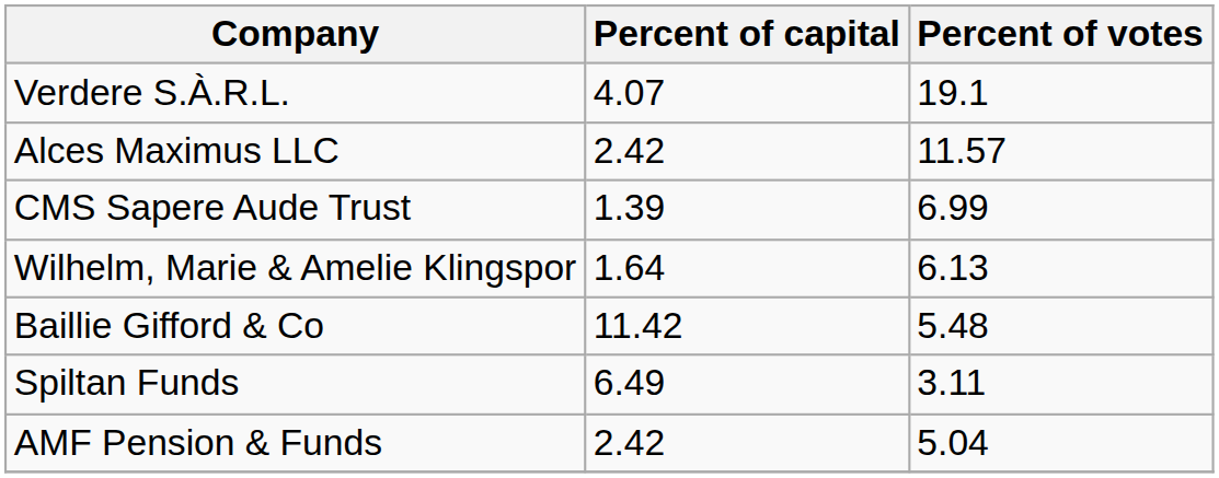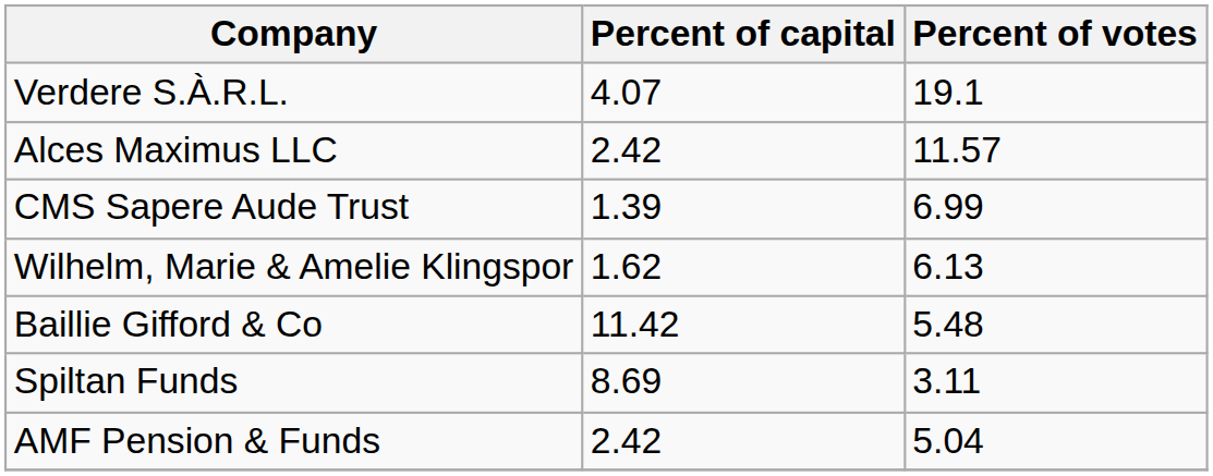Wilhelm, Marie & Amelie Klingspor | Percent of capital: 1.64 -> 1.62
Spiltan Funds | Percent of capital: 6.49 -> 8.69
